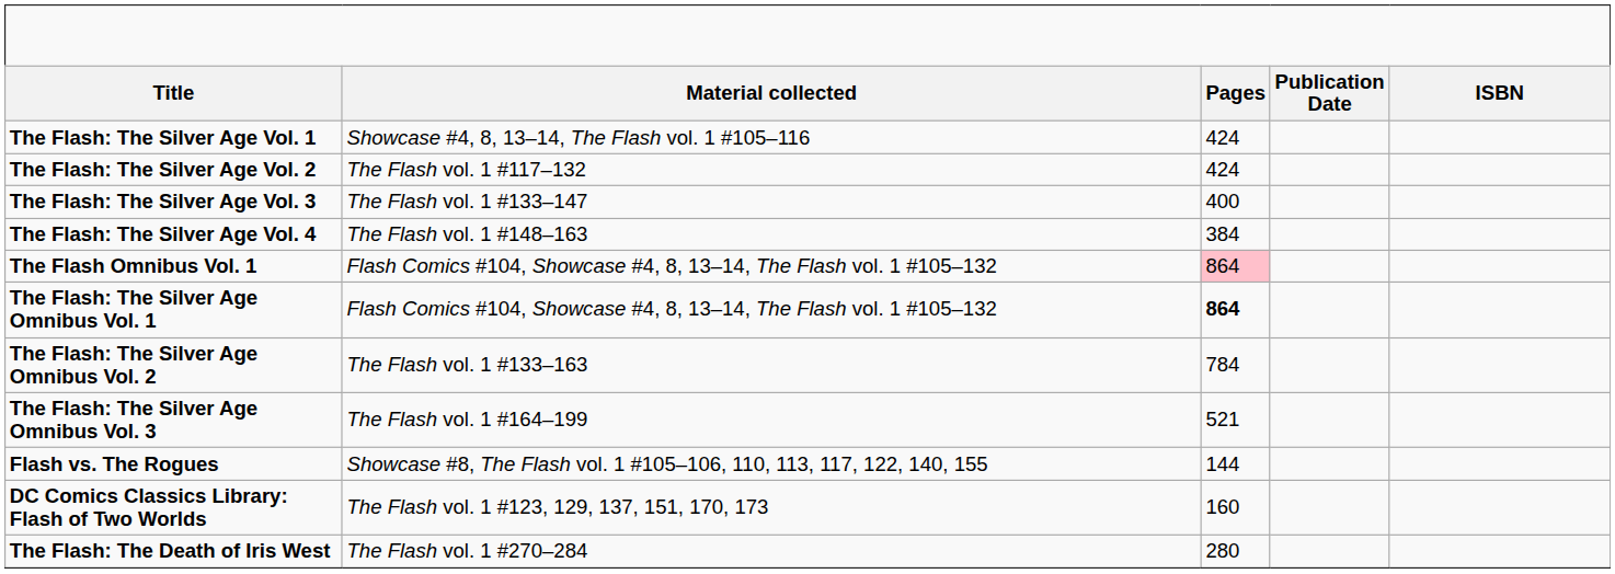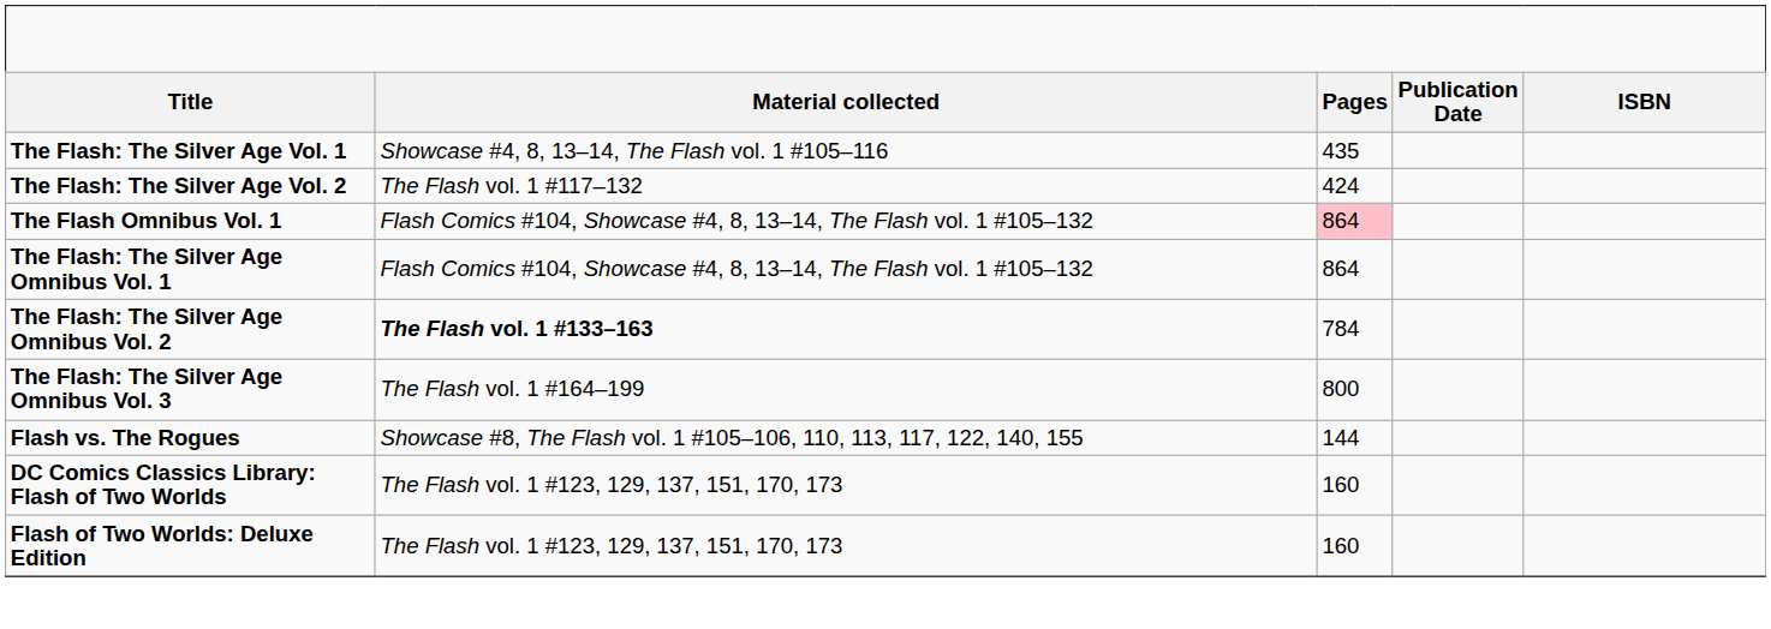The Flash: The Silver Age Vol. 1 | Pages: 424 -> 435
- row: The Flash: The Silver Age Vol. 3 | The Flash vol. 1 #133–147 | 400
- row: The Flash: The Silver Age Vol. 4 | The Flash vol. 1 #148–163 | 384
The Flash: The Silver Age Omnibus Vol. 1 | Pages: bold -> normal
The Flash: The Silver Age Omnibus Vol. 2 | Material collected: normal -> bold
The Flash: The Silver Age Omnibus Vol. 3 | Pages: 521 -> 800
+ row: Flash of Two Worlds: Deluxe Edition | The Flash vol. 1 #123, 129, 137, 151, 170, 173 | 160
- row: The Flash: The Death of Iris West | The Flash vol. 1 #270–284 | 280
